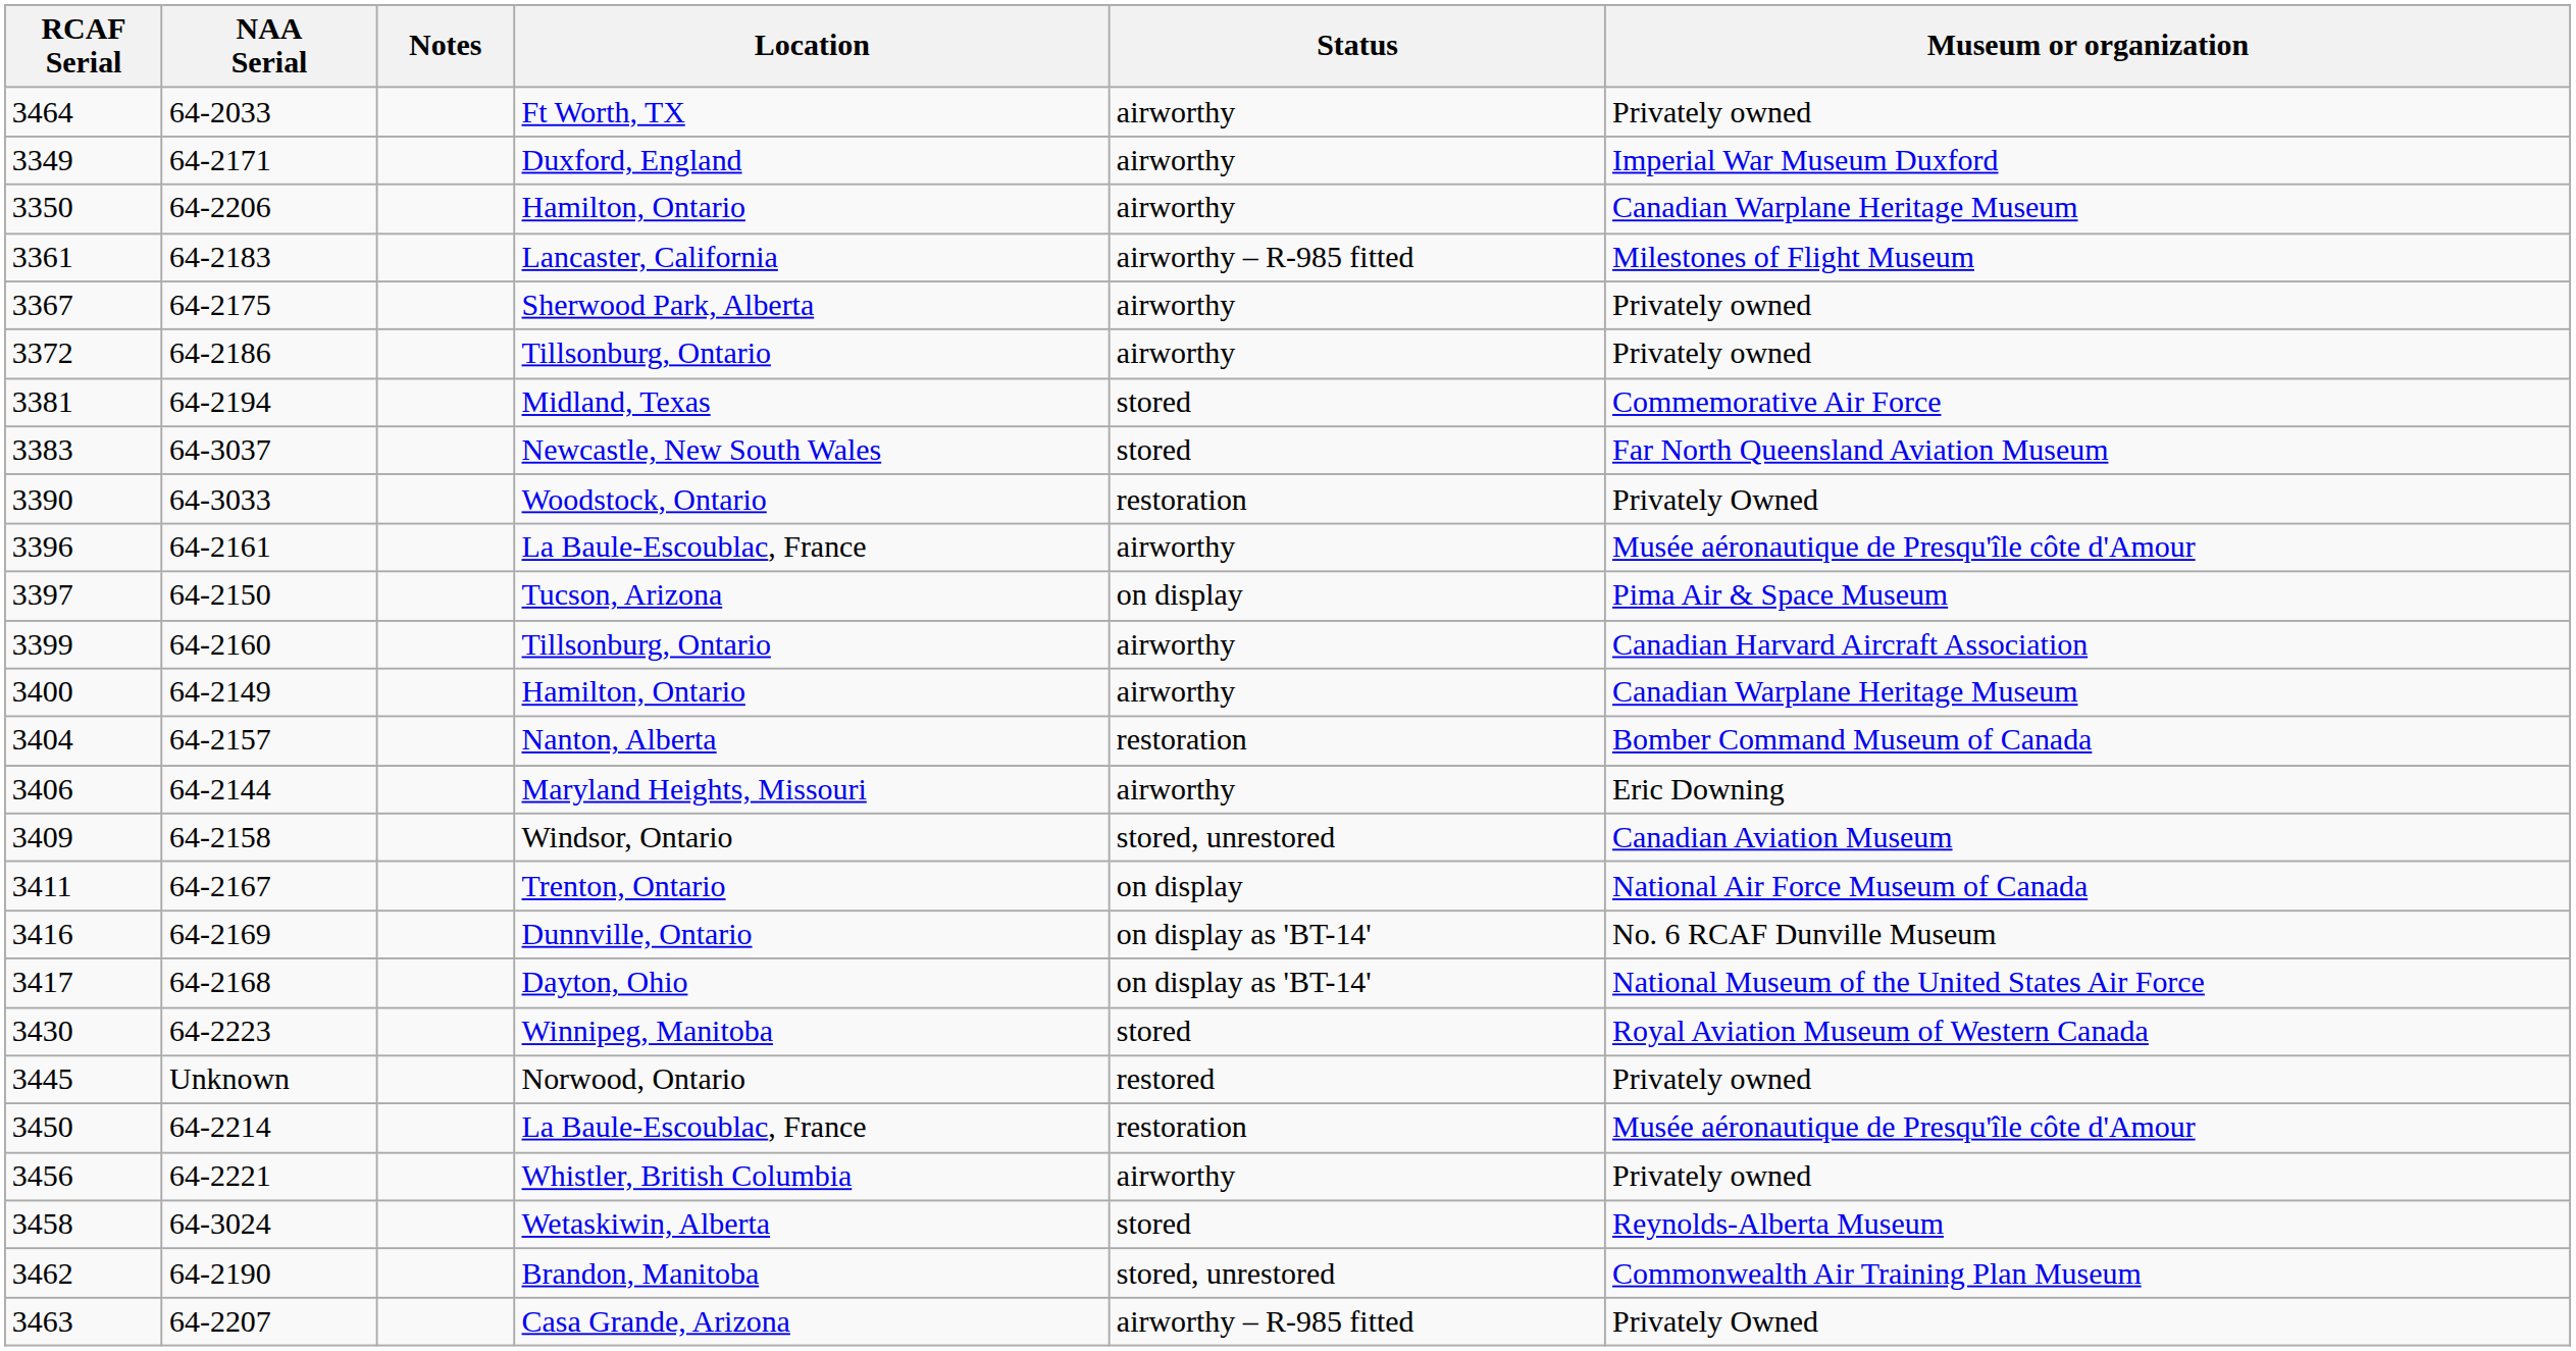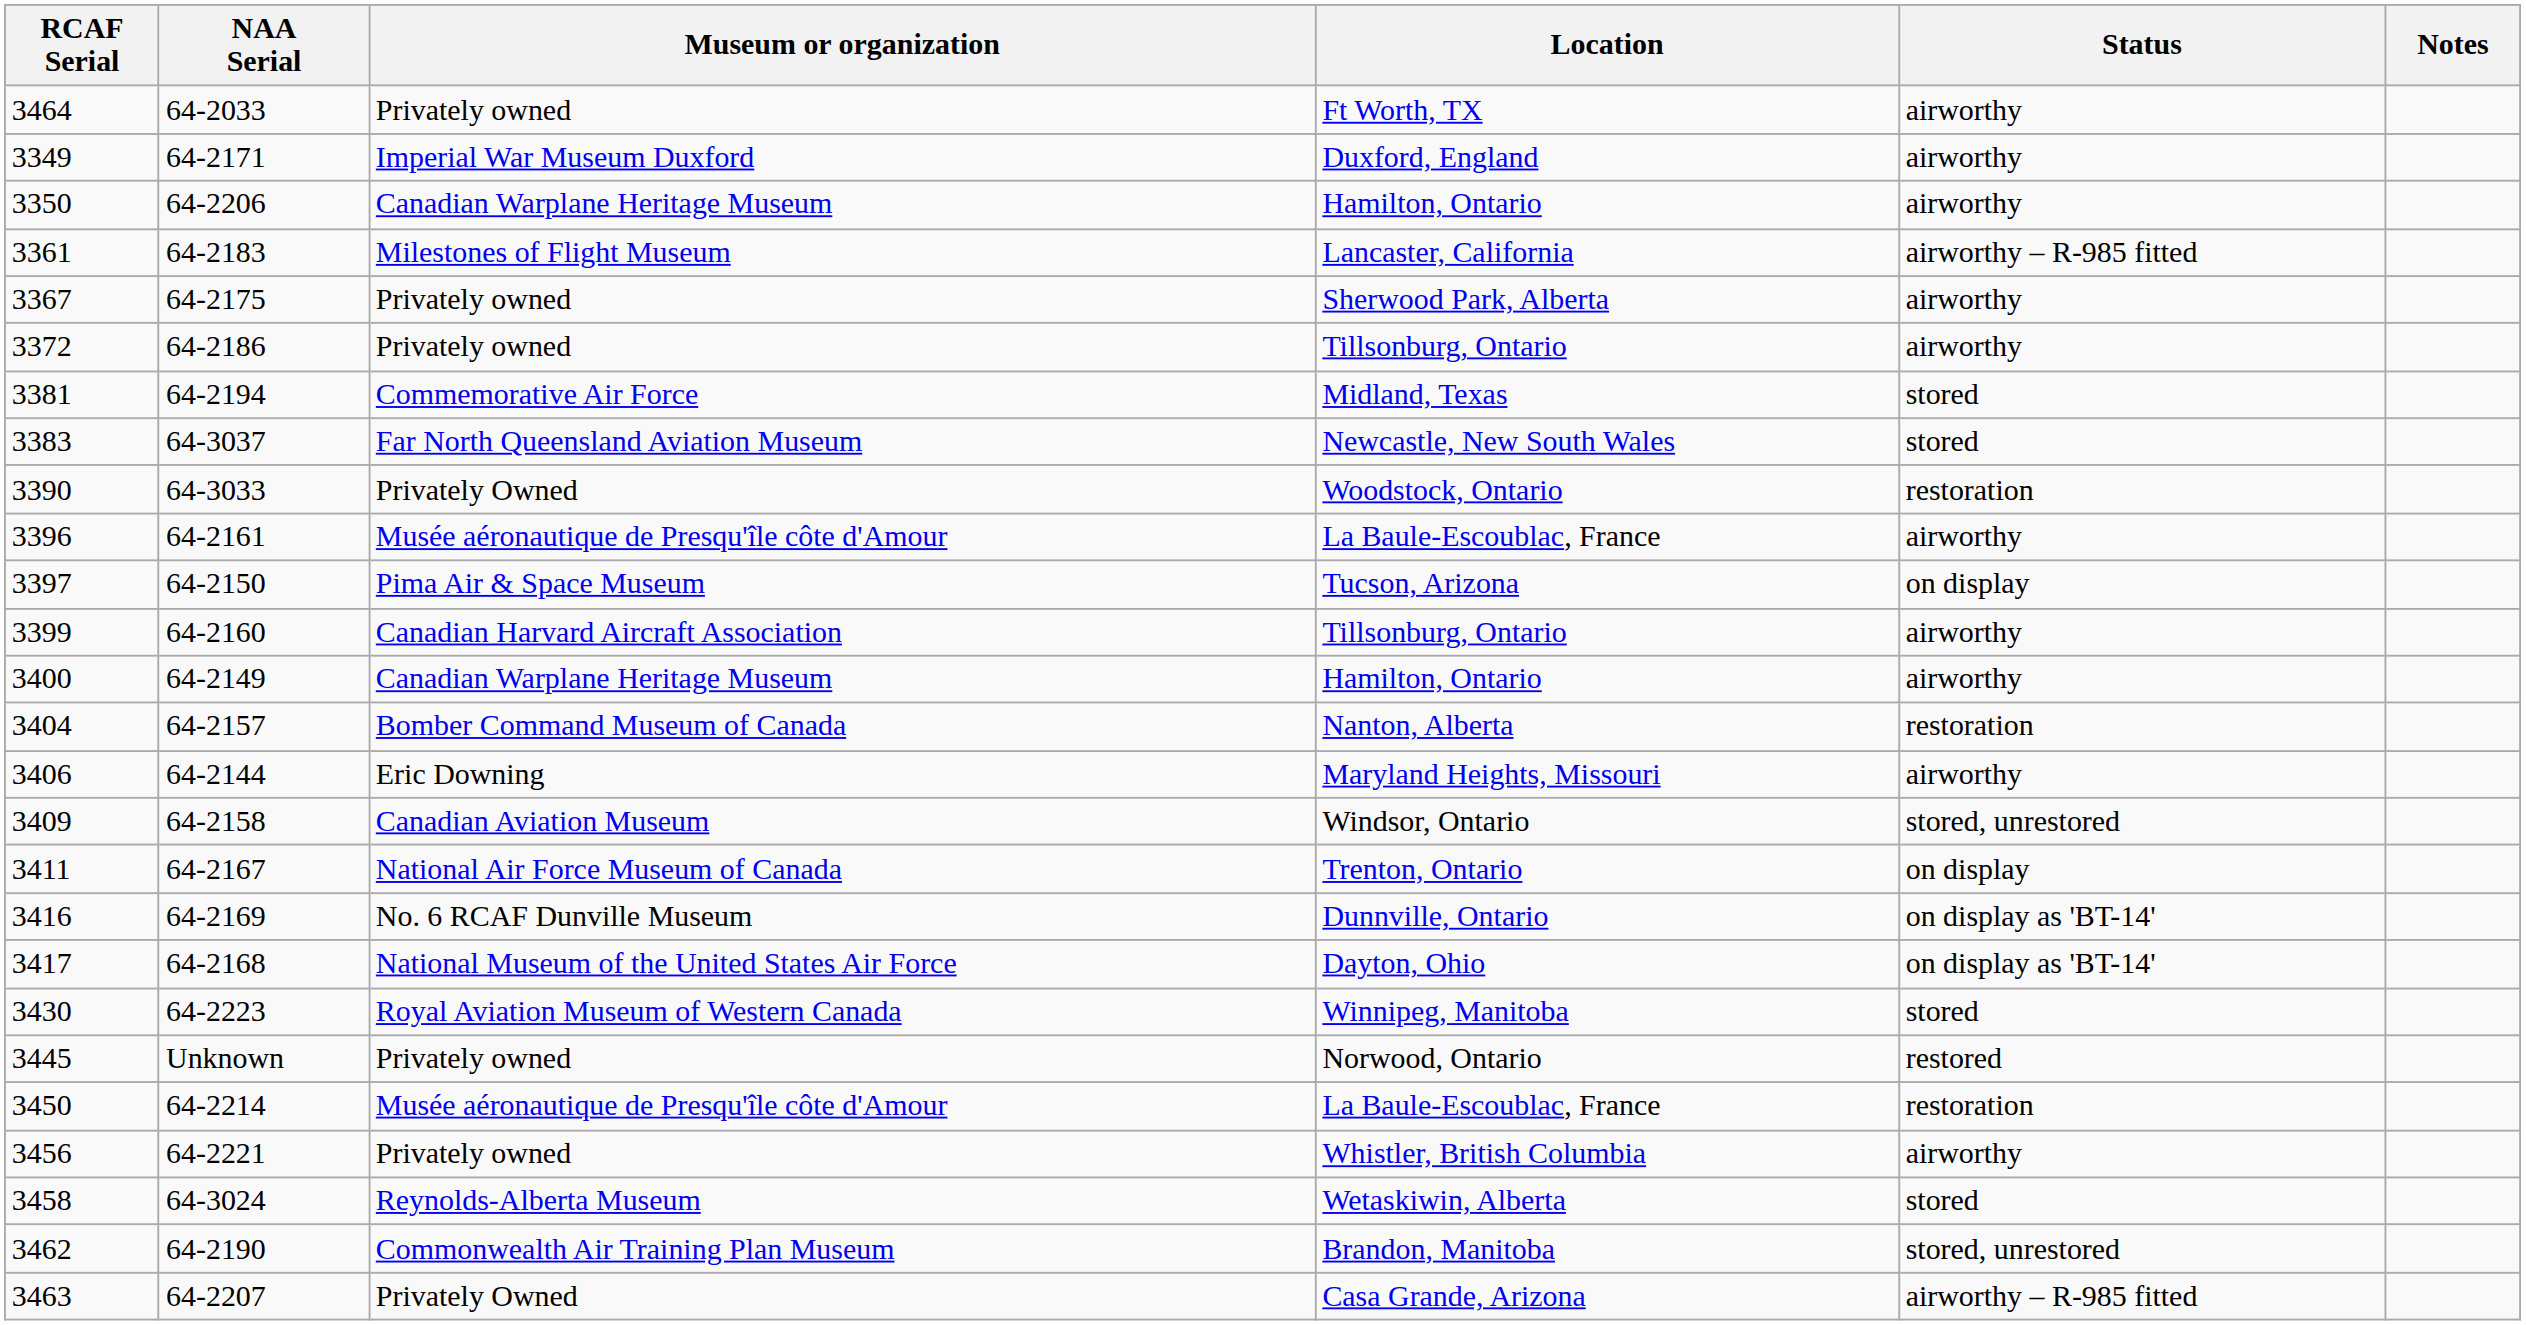columns swapped: Museum or organization <-> Notes
